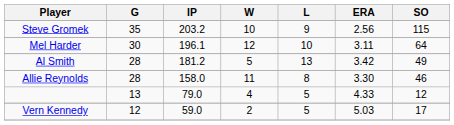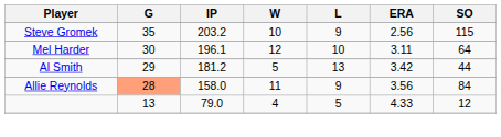Al Smith | G: 28 -> 29
Al Smith | SO: 49 -> 44
Allie Reynolds | G: no background -> lightsalmon background
Allie Reynolds | L: 8 -> 9
Allie Reynolds | ERA: 3.30 -> 3.56
Allie Reynolds | SO: 46 -> 84
- row: Vern Kennedy | 12 | 59.0 | 2 | 5 | 5.03 | 17
